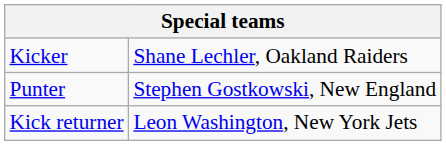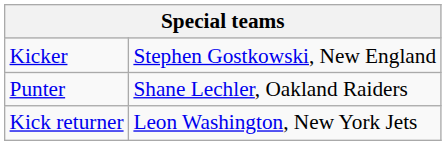Kicker | column 2: Shane Lechler, Oakland Raiders -> Stephen Gostkowski, New England
Punter | column 2: Stephen Gostkowski, New England -> Shane Lechler, Oakland Raiders
